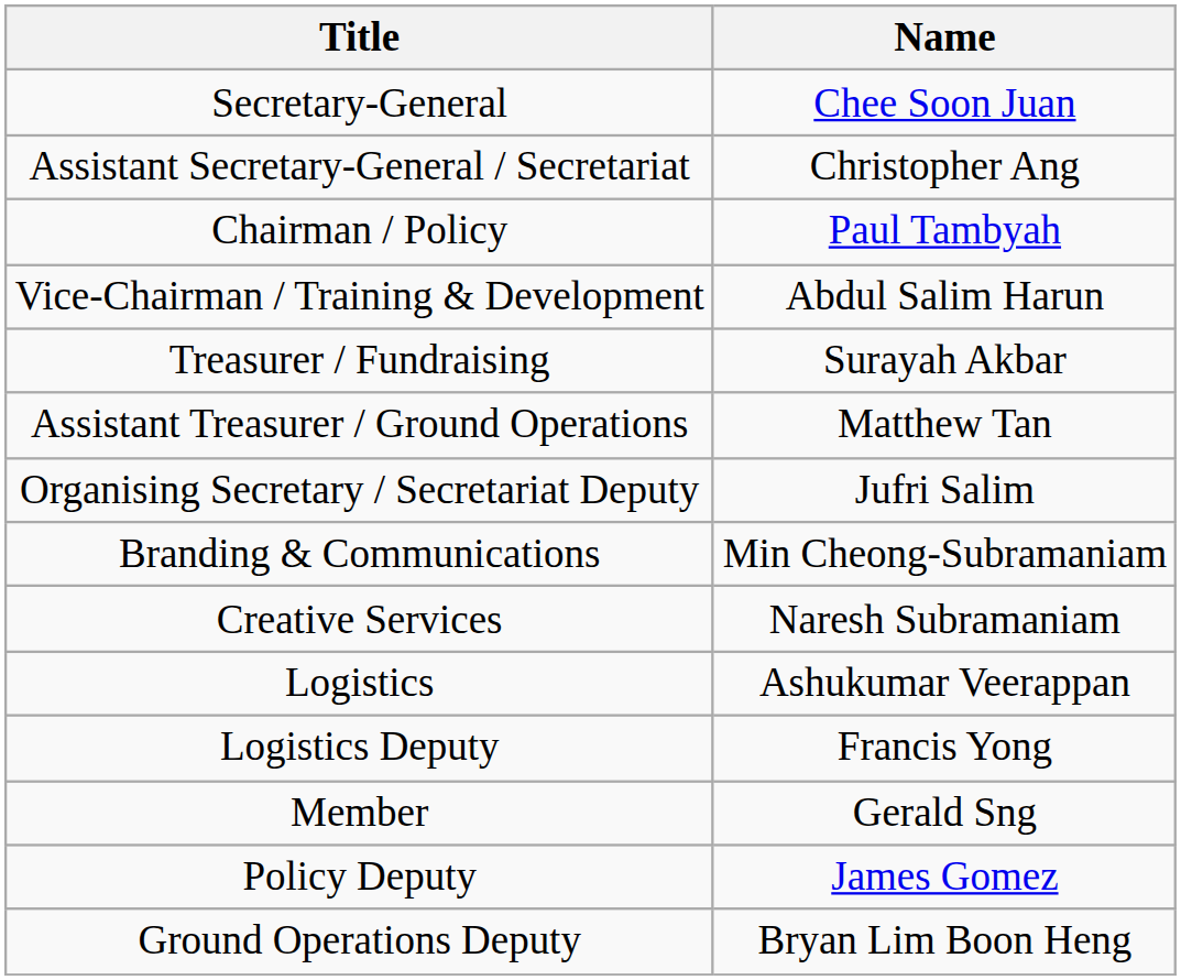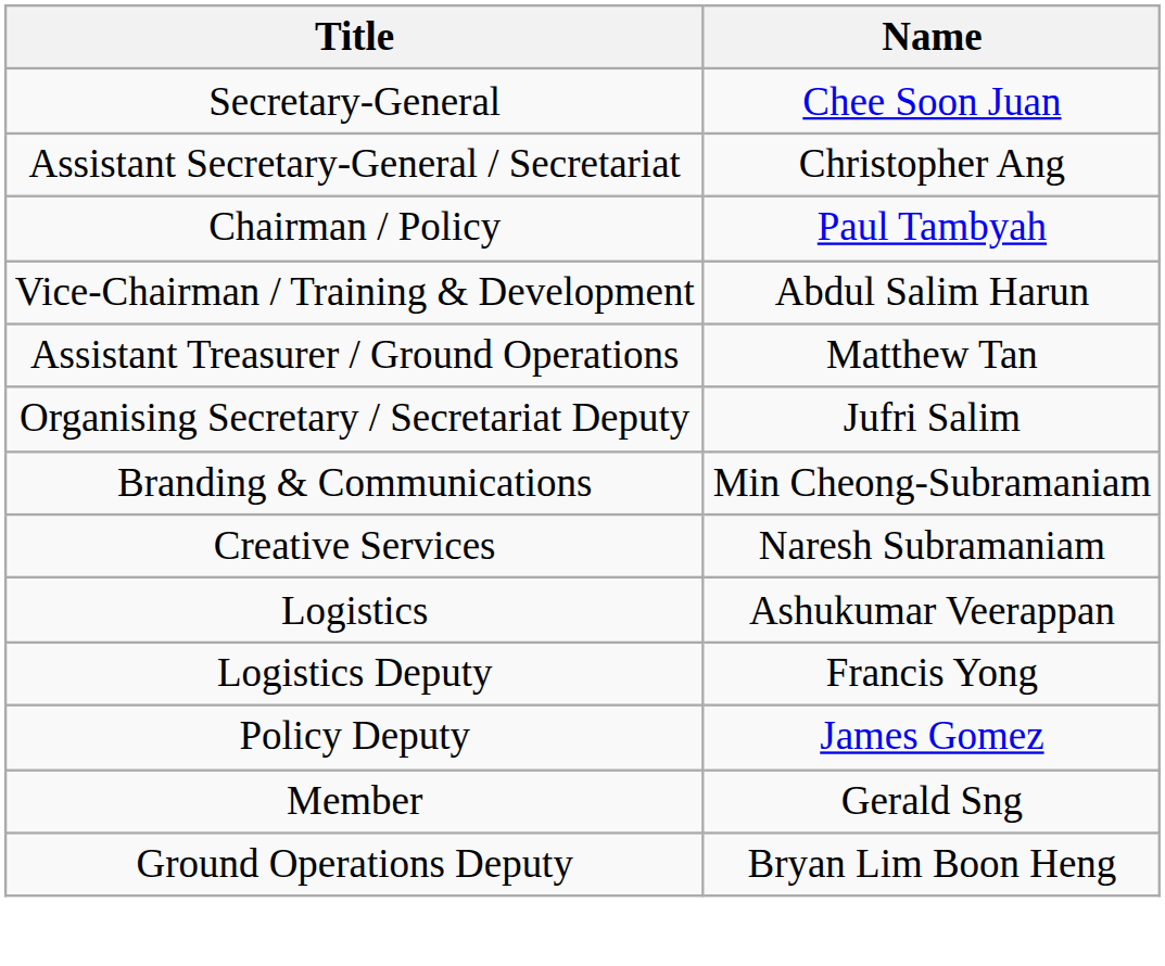- row: Treasurer / Fundraising | Surayah Akbar
rows swapped: Member <-> Policy Deputy
